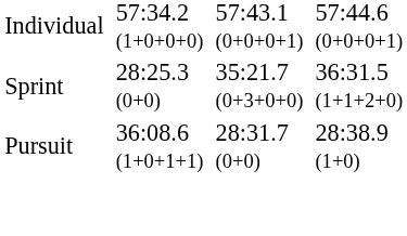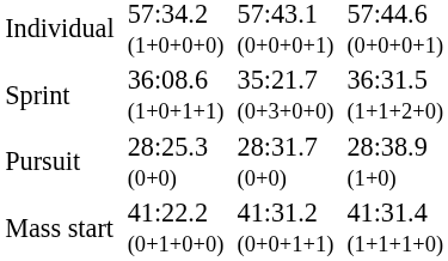Sprint | column 3: 28:25.3 (0+0) -> 36:08.6 (1+0+1+1)
Pursuit | column 3: 36:08.6 (1+0+1+1) -> 28:25.3 (0+0)
+ row: Mass start | 41:22.2 (0+1+0+0) | 41:31.2 (0+0+1+1) | 41:31.4 (1+1+1+0)
